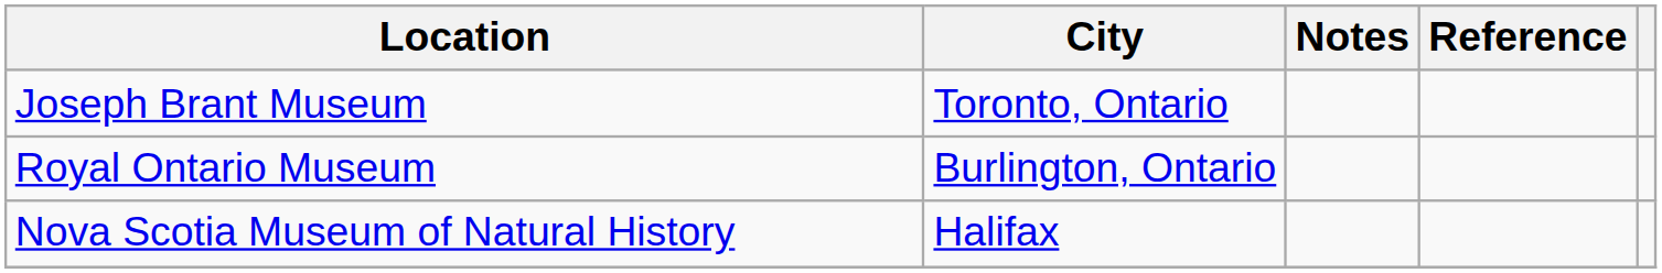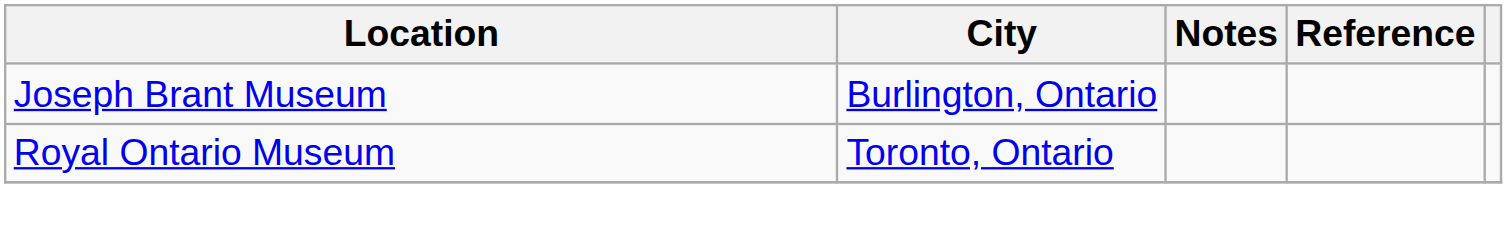Joseph Brant Museum | City: Toronto, Ontario -> Burlington, Ontario
Royal Ontario Museum | City: Burlington, Ontario -> Toronto, Ontario
- row: Nova Scotia Museum of Natural History | Halifax
